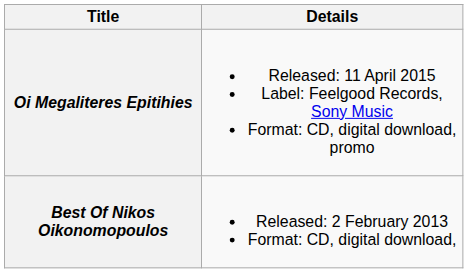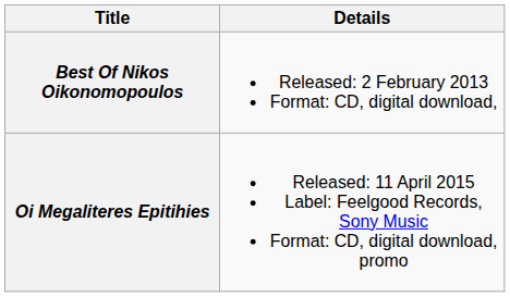rows swapped: Best Of Nikos Oikonomopoulos <-> Oi Megaliteres Epitihies
